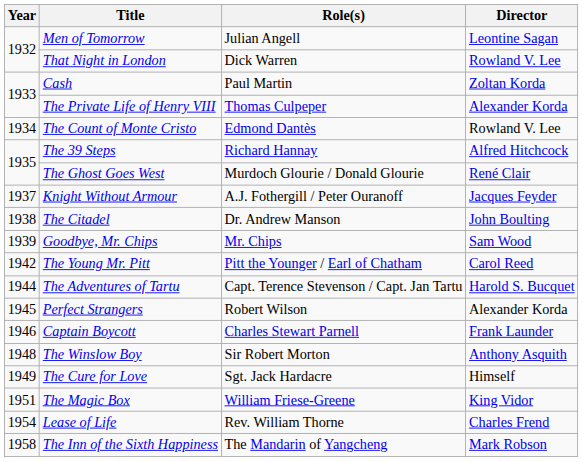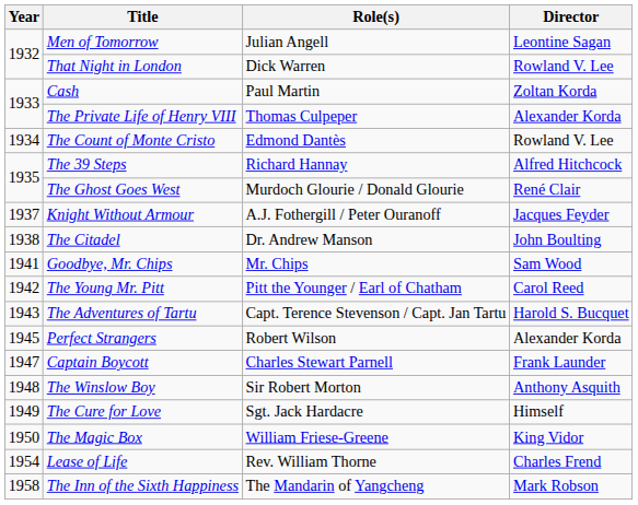Goodbye, Mr. Chips | Year: 1939 -> 1941
The Adventures of Tartu | Year: 1944 -> 1943
Captain Boycott | Year: 1946 -> 1947
The Magic Box | Year: 1951 -> 1950
